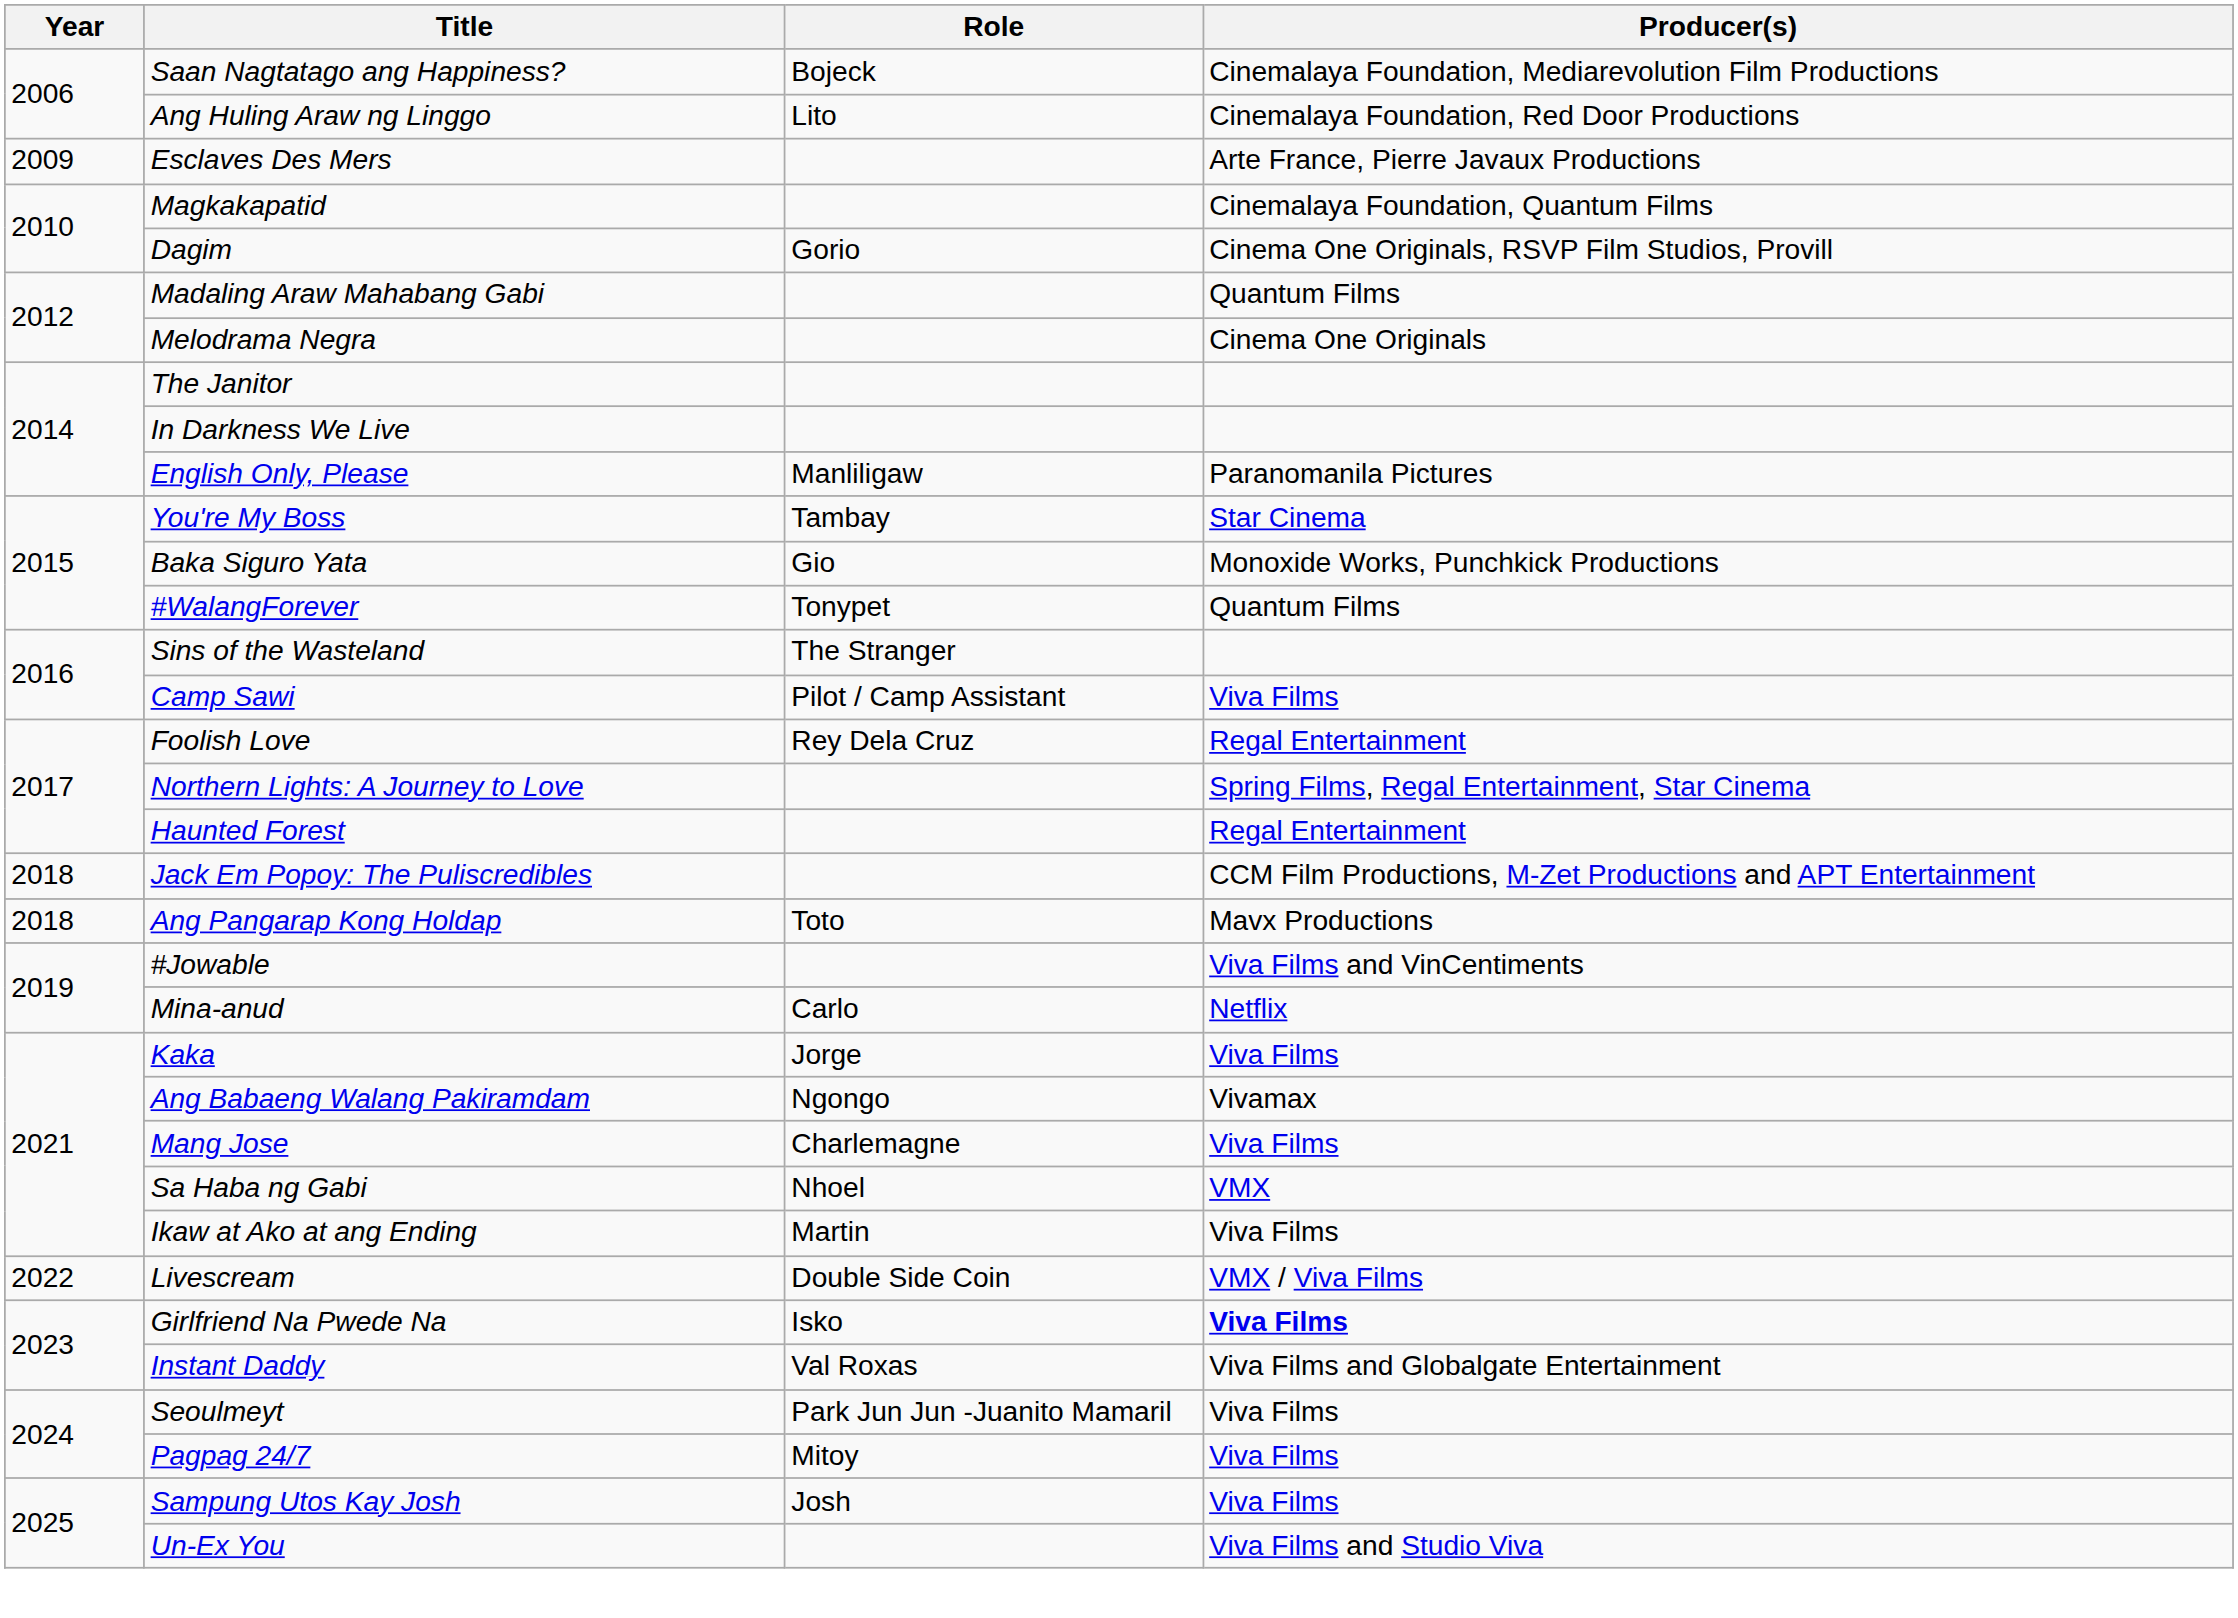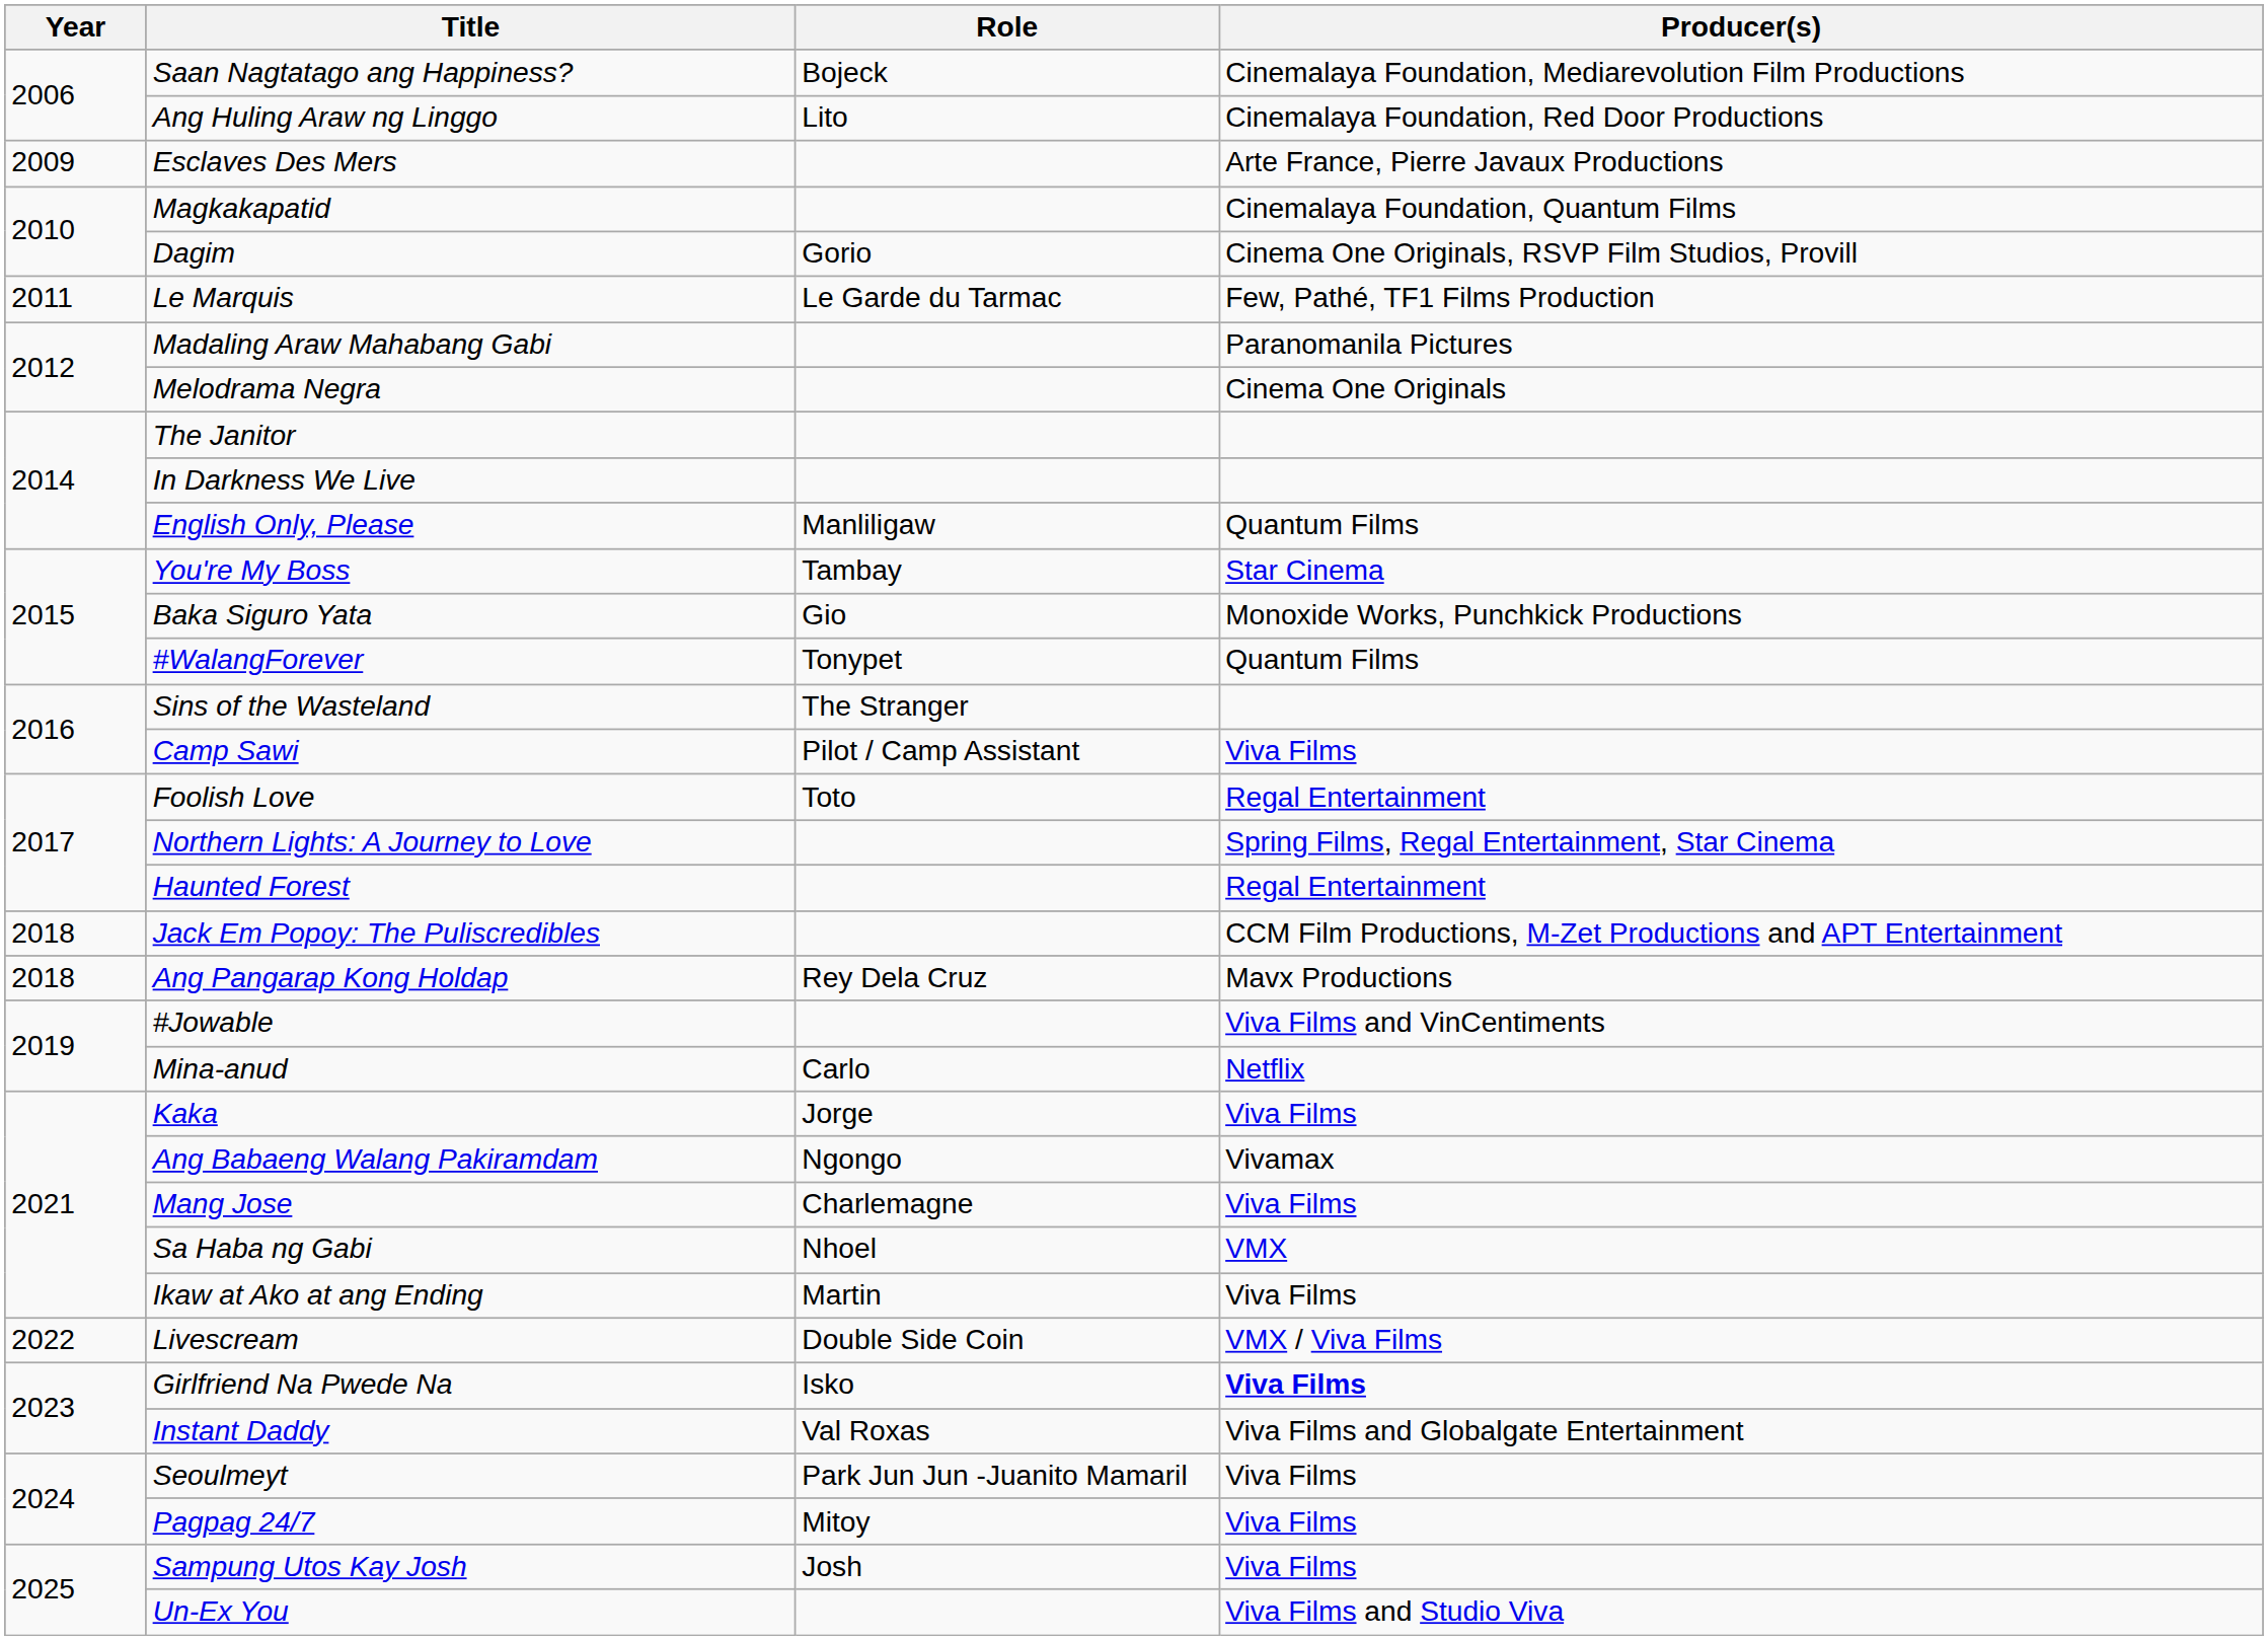+ row: 2011 | Le Marquis | Le Garde du Tarmac | Few, Pathé, TF1 Films Production
Madaling Araw Mahabang Gabi | Producer(s): Quantum Films -> Paranomanila Pictures
English Only, Please | Producer(s): Paranomanila Pictures -> Quantum Films
Foolish Love | Role: Rey Dela Cruz -> Toto
Ang Pangarap Kong Holdap | Role: Toto -> Rey Dela Cruz
